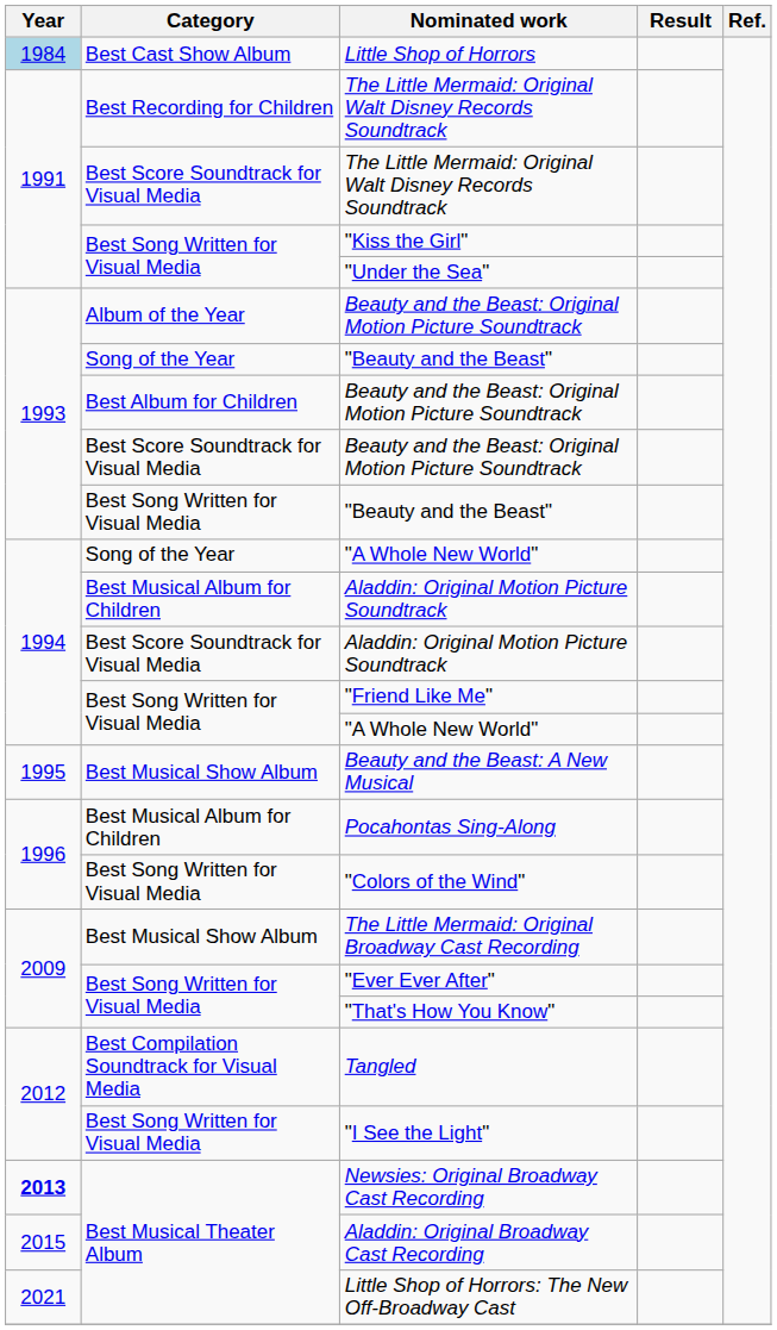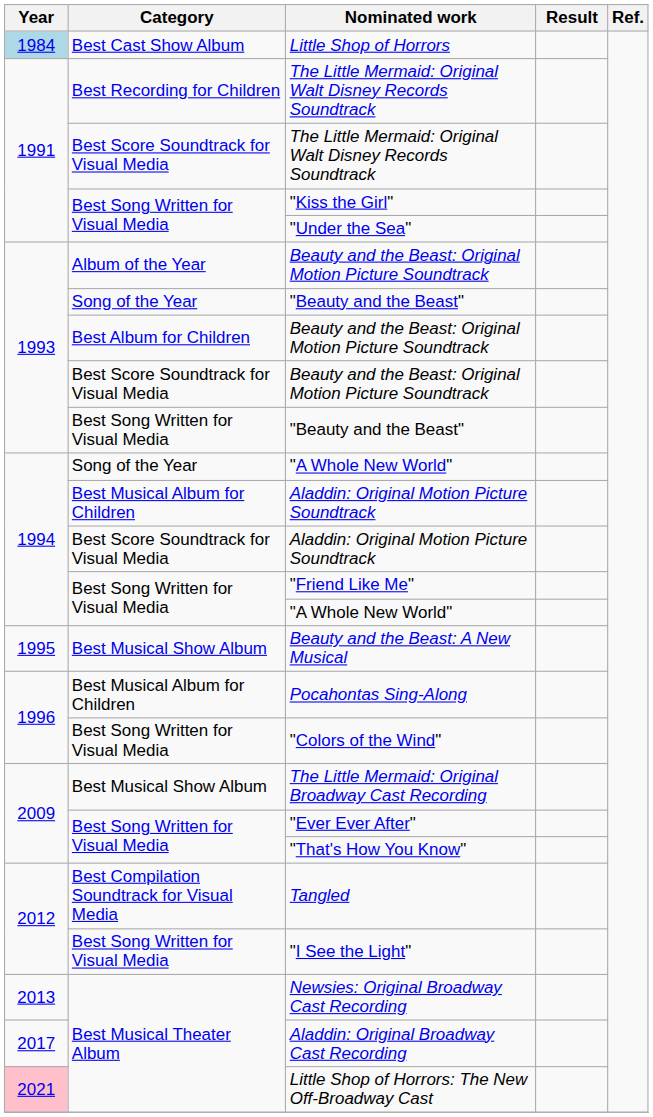Newsies: Original Broadway Cast Recording | Year: bold -> normal
Aladdin: Original Broadway Cast Recording | Year: 2015 -> 2017
Little Shop of Horrors: The New Off-Broadway Cast | Year: no background -> pink background
